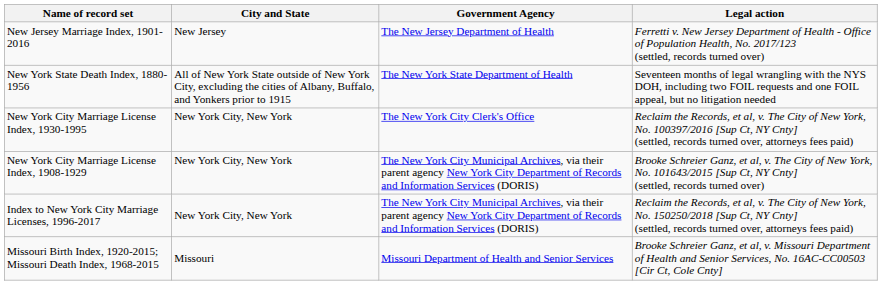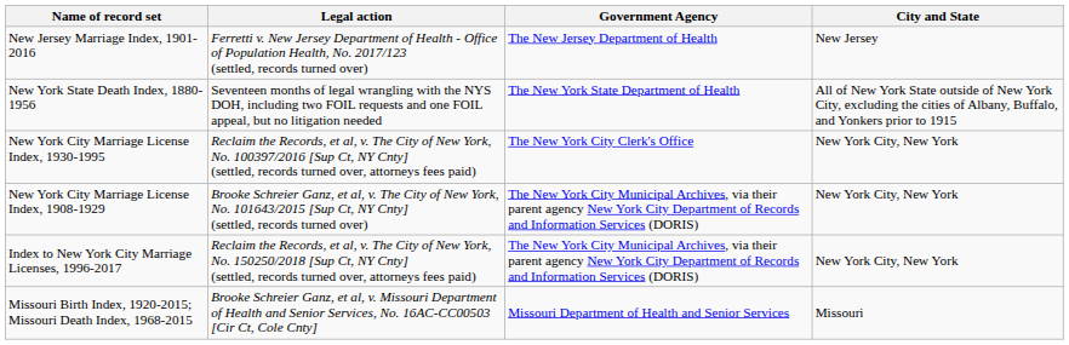columns swapped: City and State <-> Legal action
